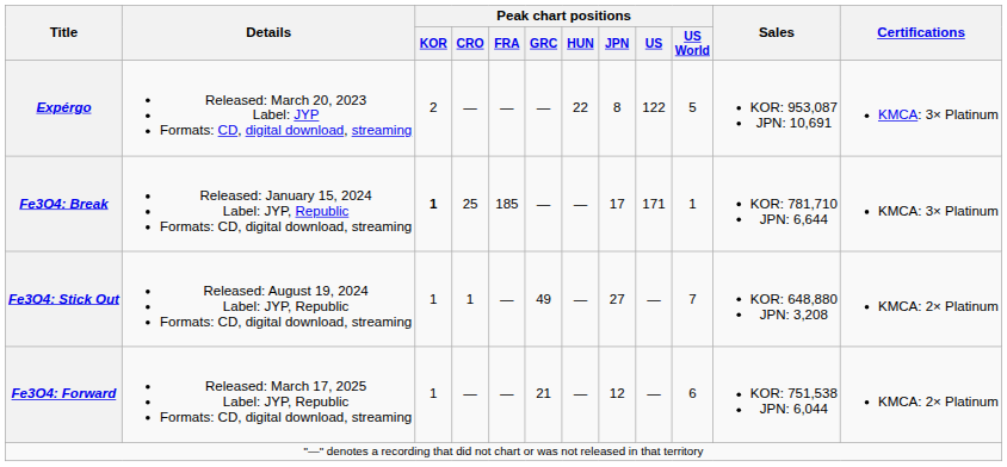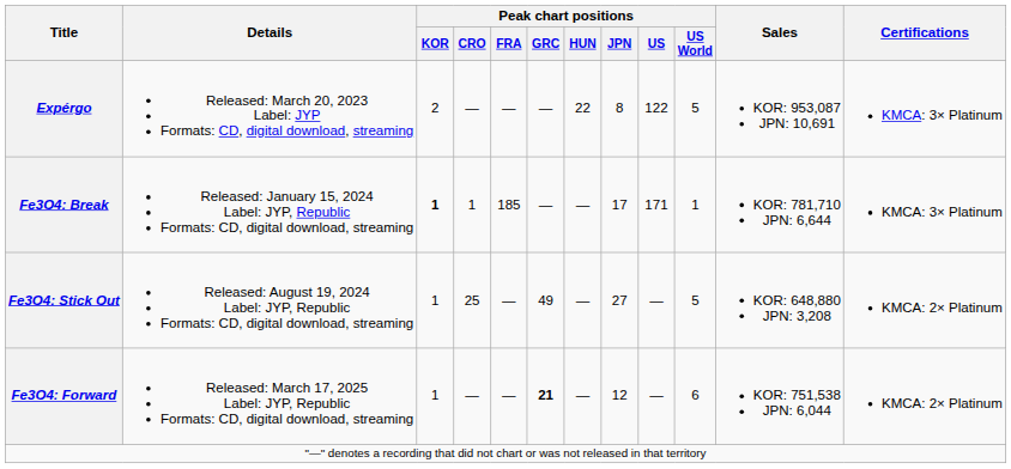Fe3O4: Break | Peak chart positions / CRO: 25 -> 1
Fe3O4: Stick Out | Peak chart positions / CRO: 1 -> 25
Fe3O4: Stick Out | Peak chart positions / US World: 7 -> 5
Fe3O4: Forward | Peak chart positions / GRC: normal -> bold
